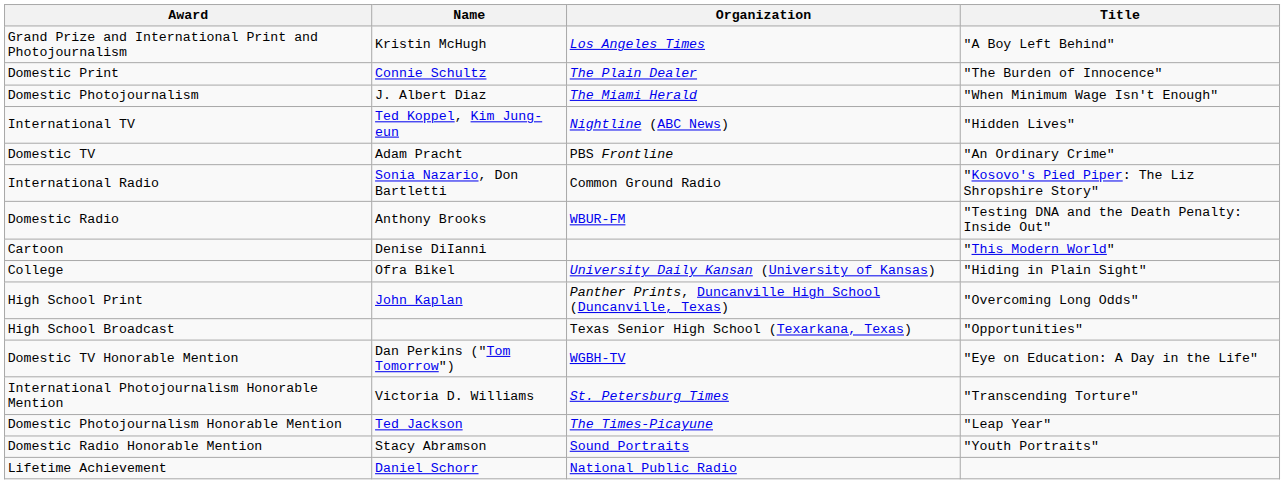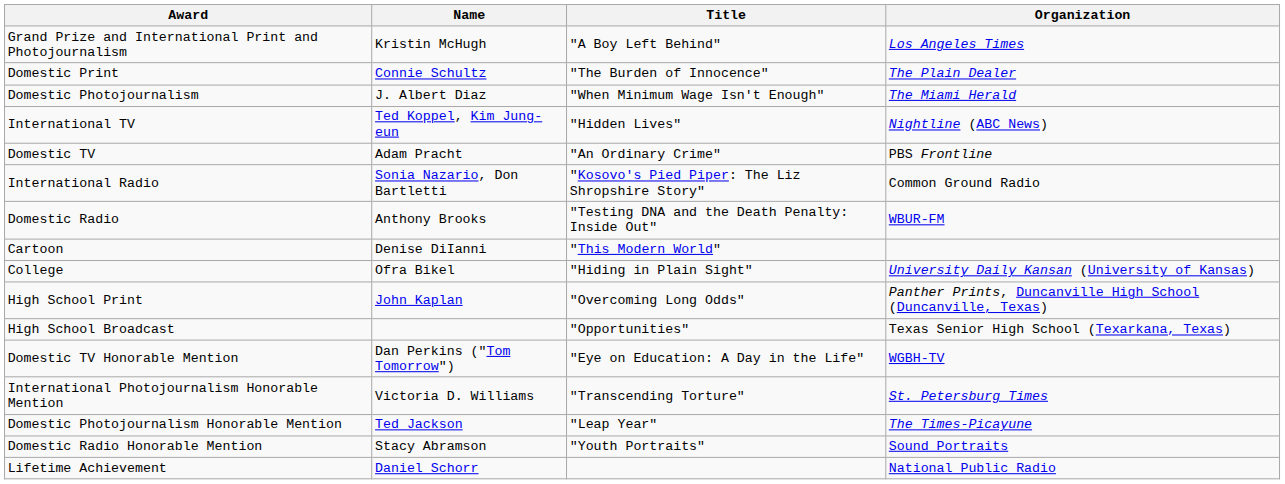columns swapped: Title <-> Organization
